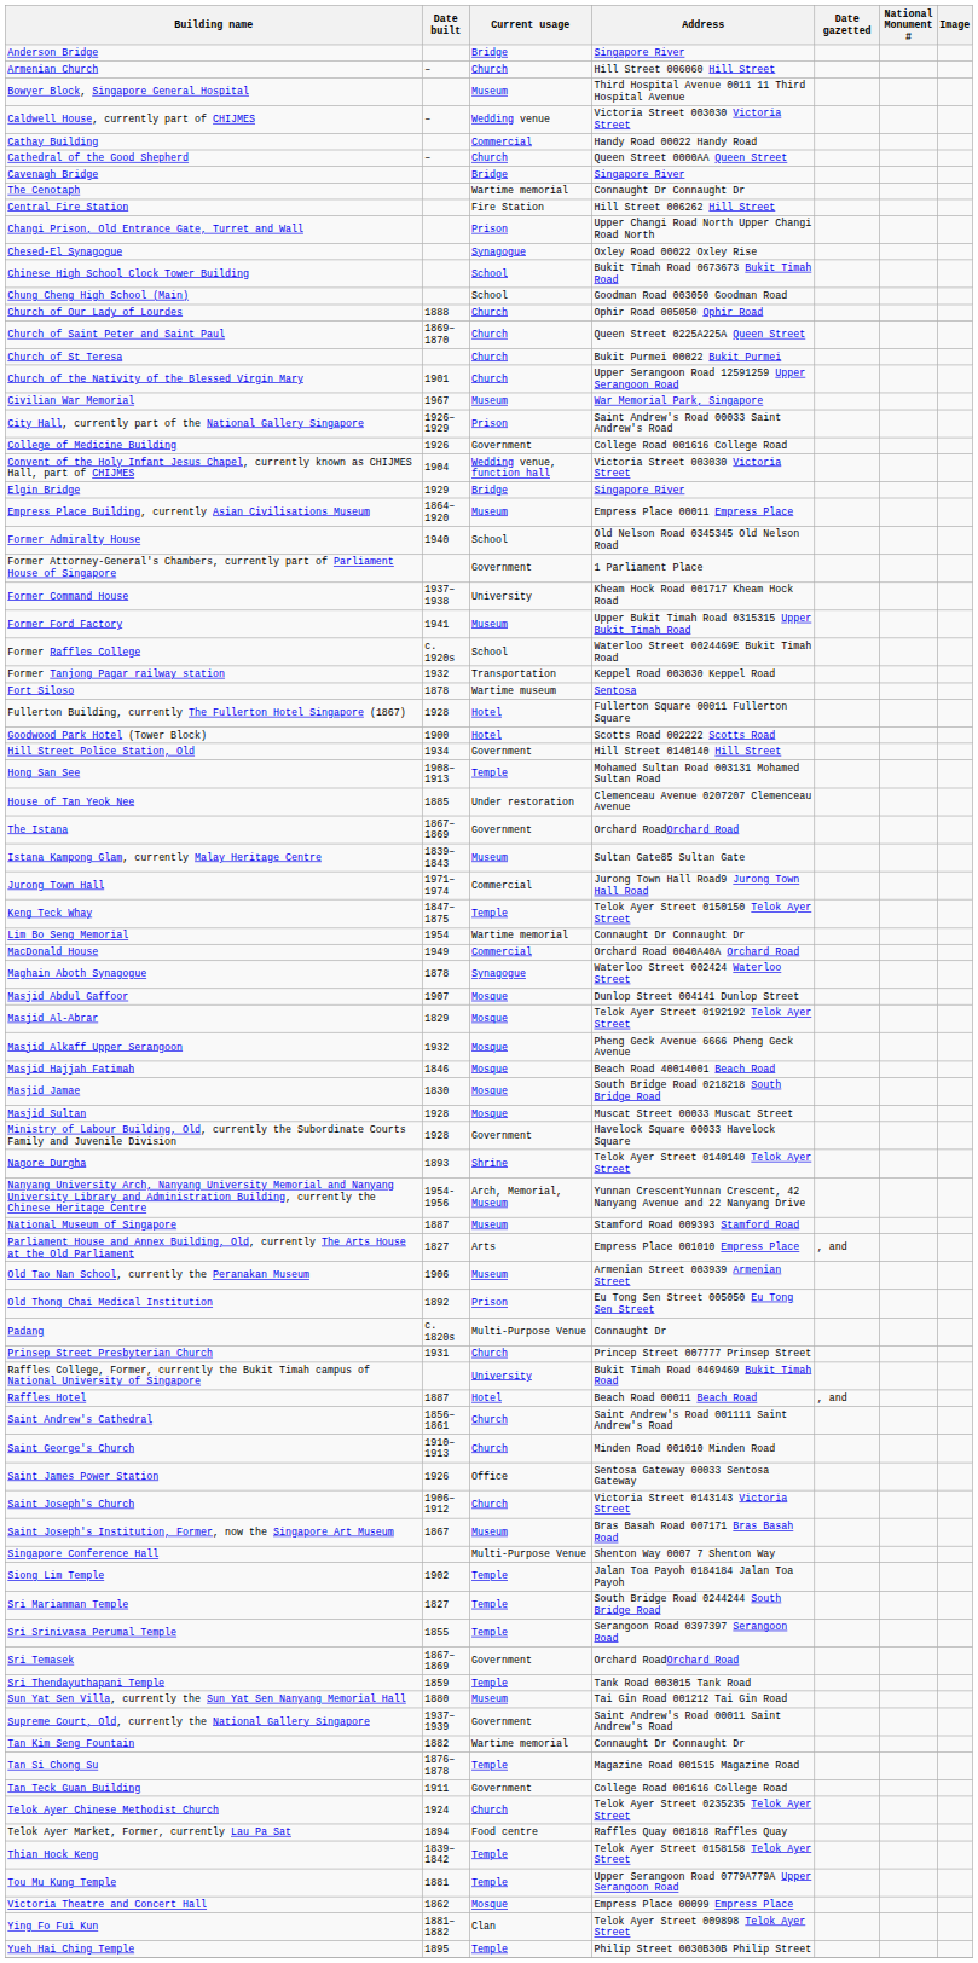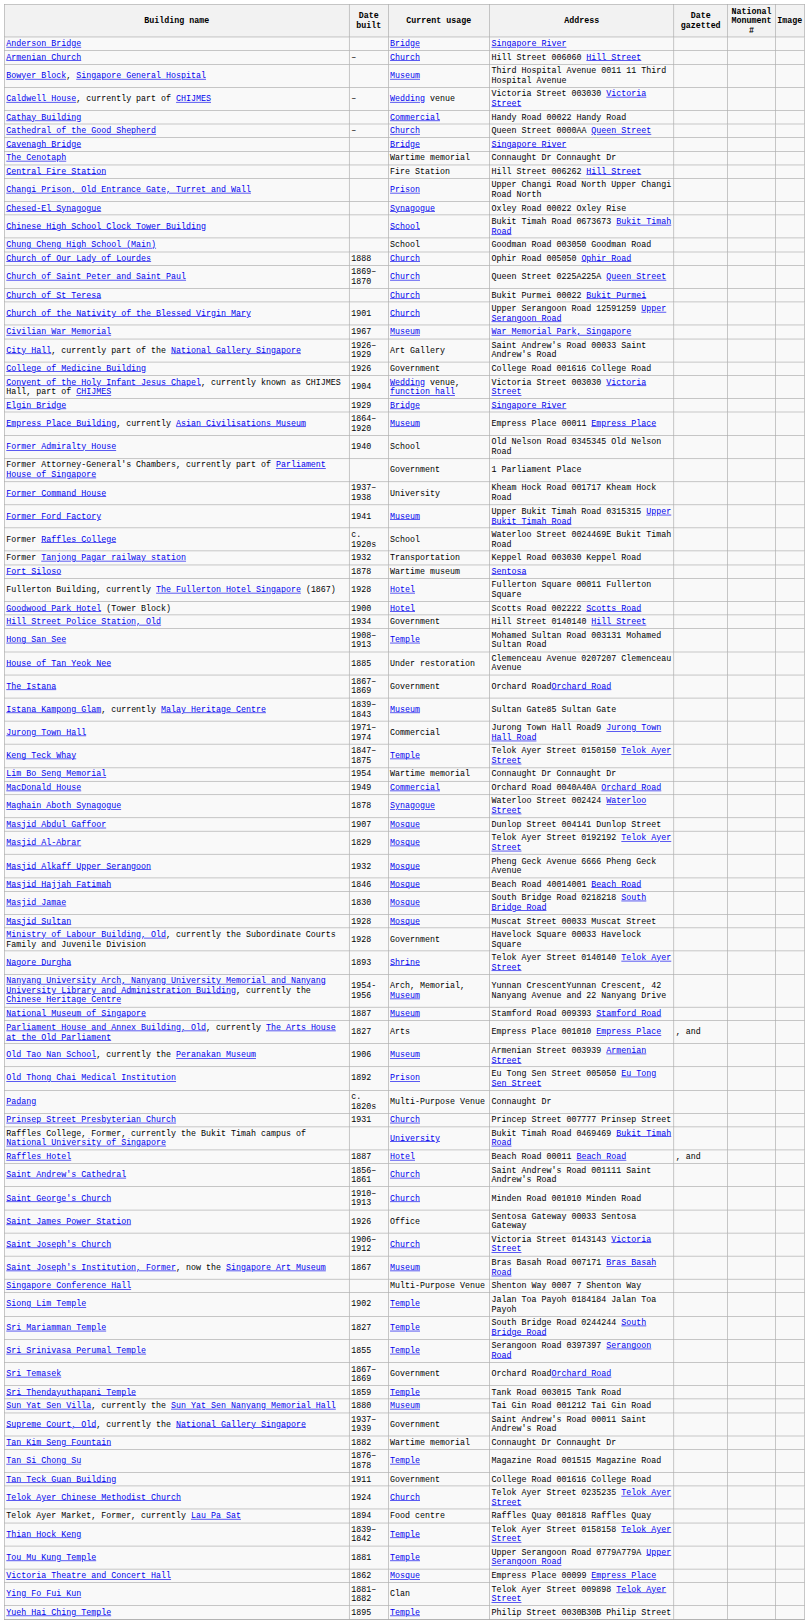City Hall, currently part of the National Gallery Singapore | Current usage: Prison -> Art Gallery
